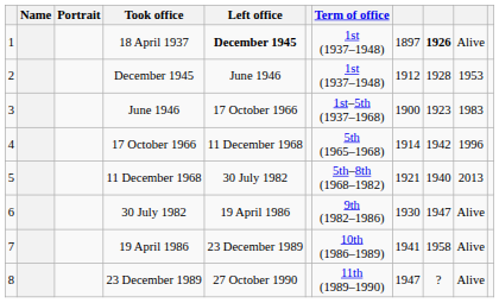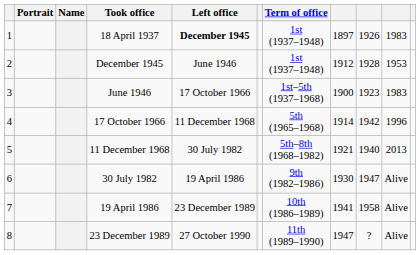columns swapped: Portrait <-> Name
18 April 1937 | column 9: bold -> normal
18 April 1937 | column 10: Alive -> 1983
